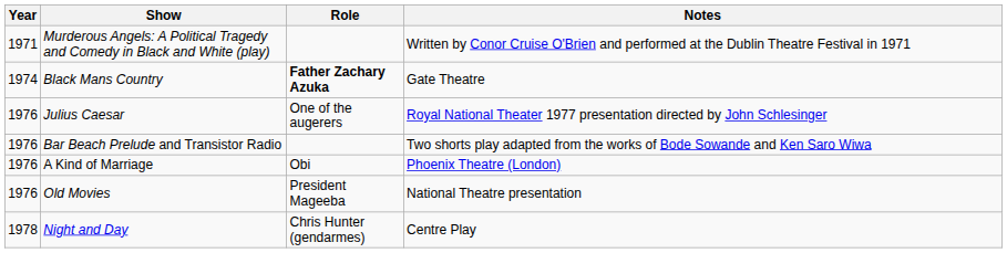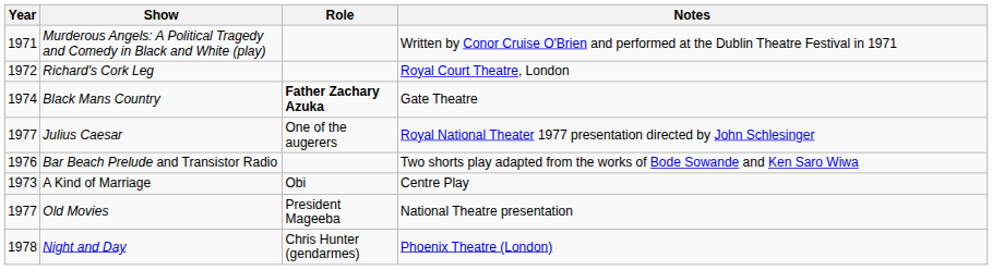+ row: 1972 | Richard's Cork Leg | Royal Court Theatre, London
Julius Caesar | Year: 1976 -> 1977
A Kind of Marriage | Year: 1976 -> 1973
A Kind of Marriage | Notes: Phoenix Theatre (London) -> Centre Play
Old Movies | Year: 1976 -> 1977
Night and Day | Notes: Centre Play -> Phoenix Theatre (London)
